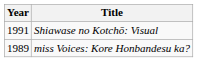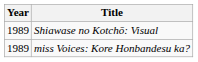Shiawase no Kotchō: Visual | Year: 1991 -> 1989
